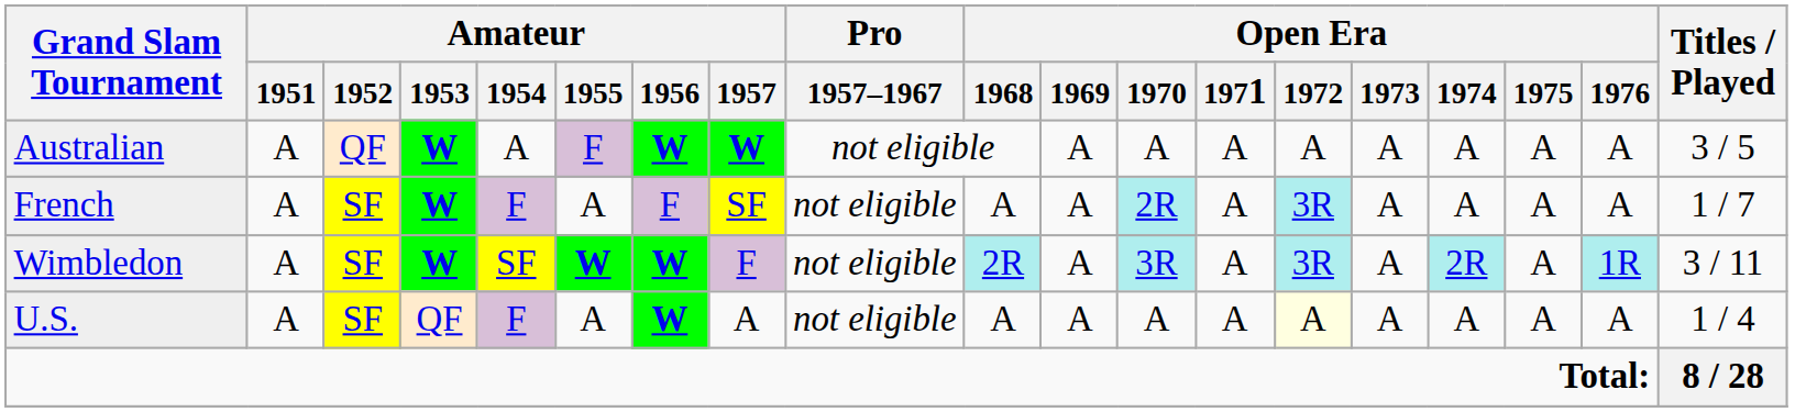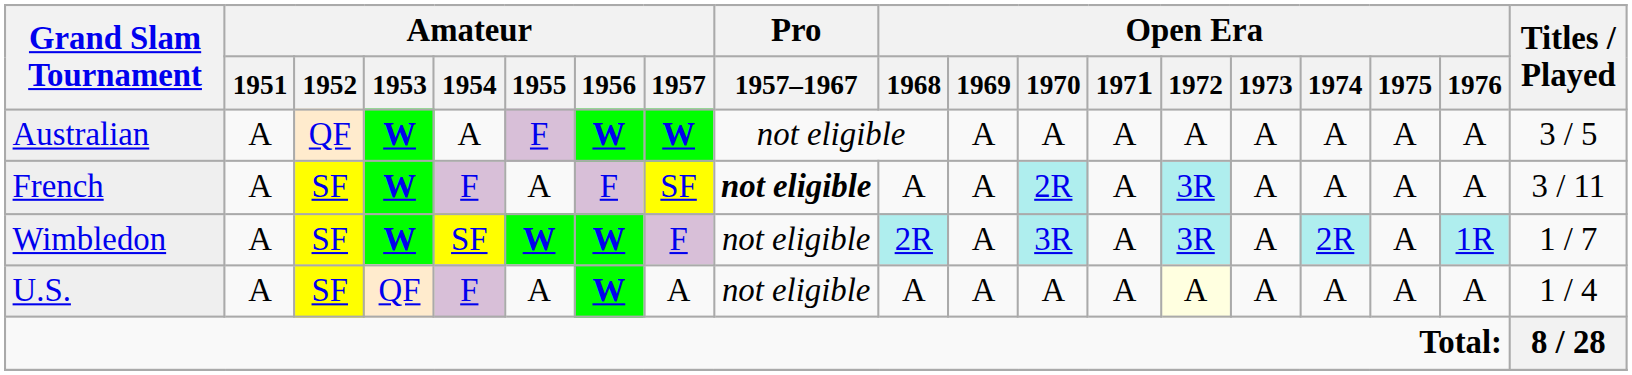French | Pro / 1957–1967: normal -> bold
French | Titles / Played: 1 / 7 -> 3 / 11
Wimbledon | Titles / Played: 3 / 11 -> 1 / 7
